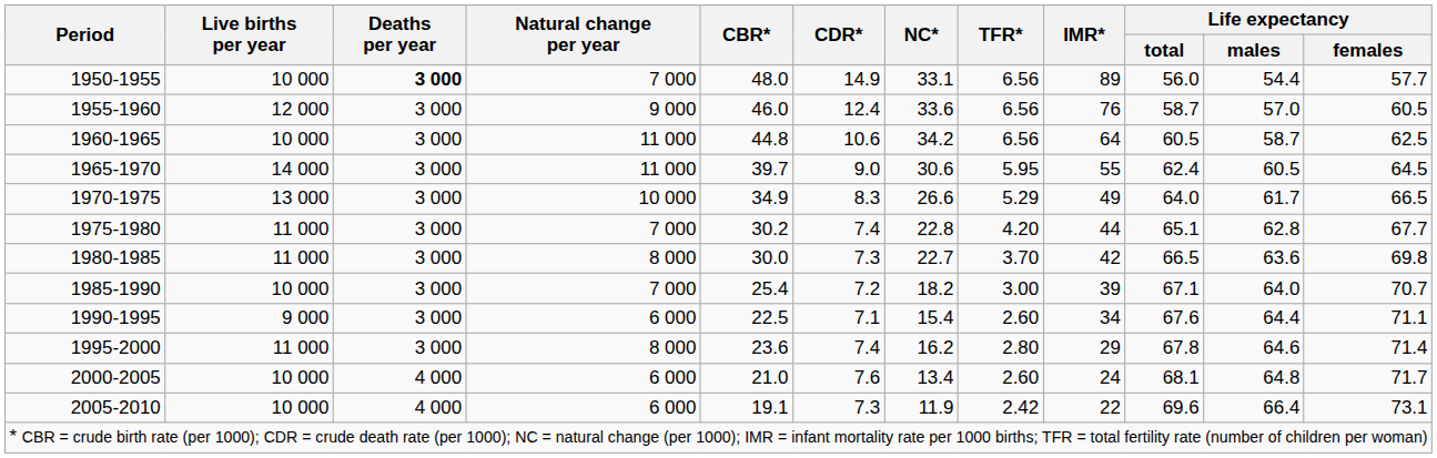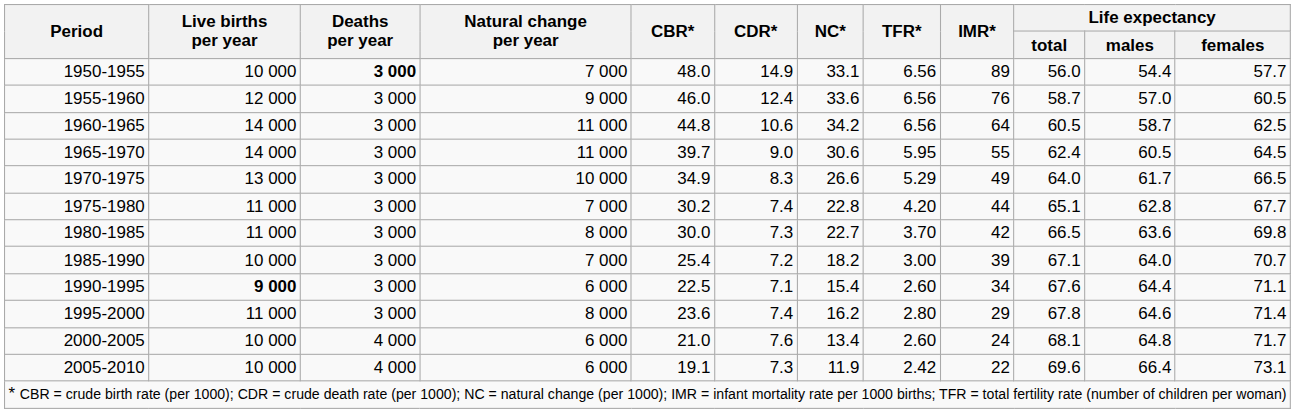1960-1965 | Live births per year: 10 000 -> 14 000
1990-1995 | Live births per year: normal -> bold
